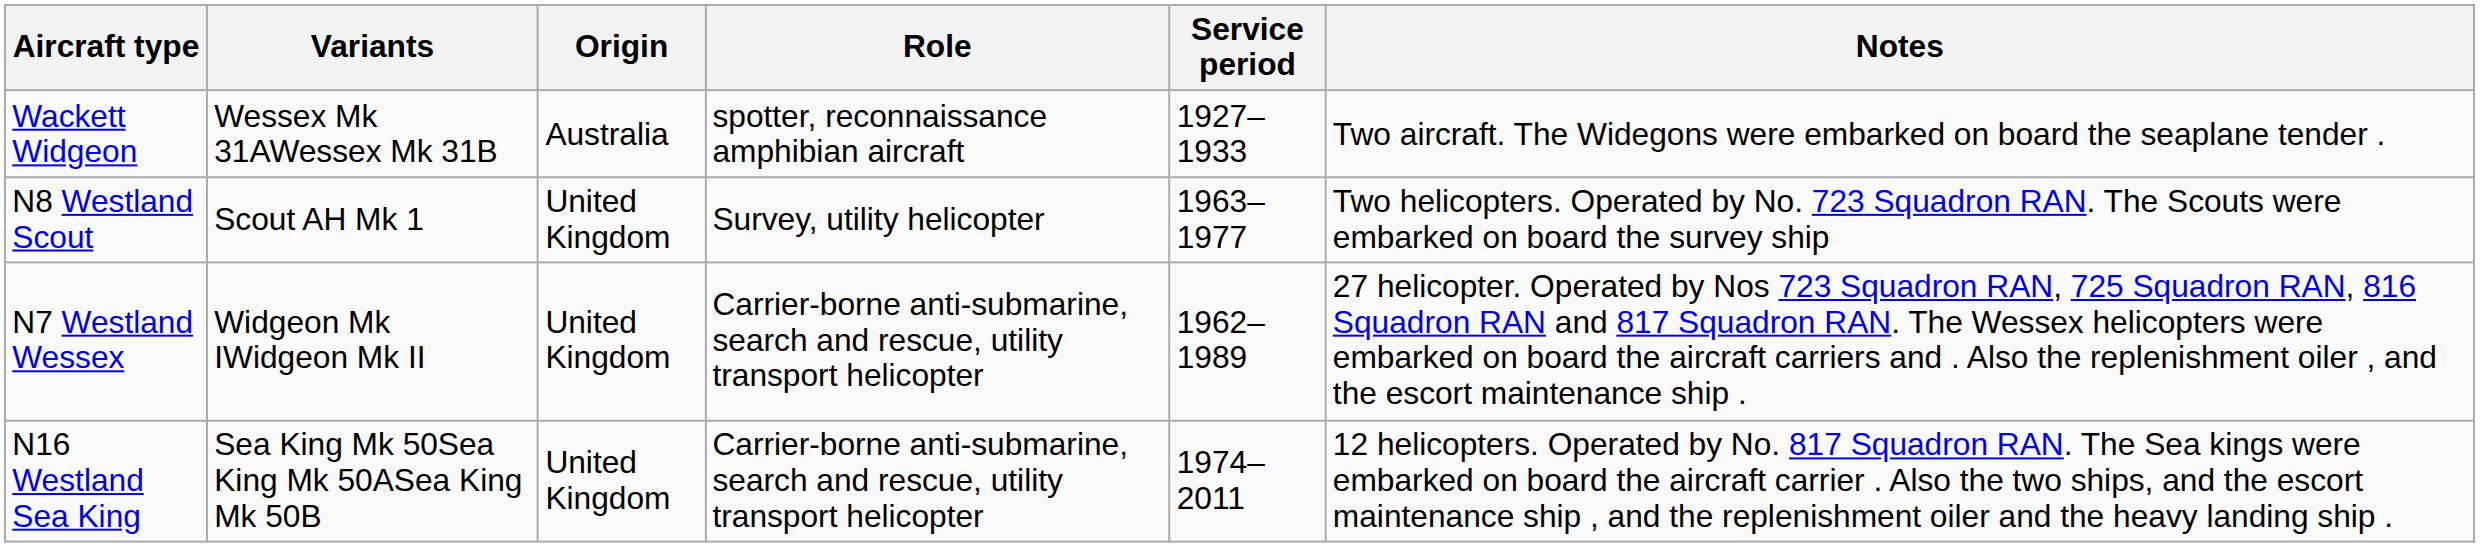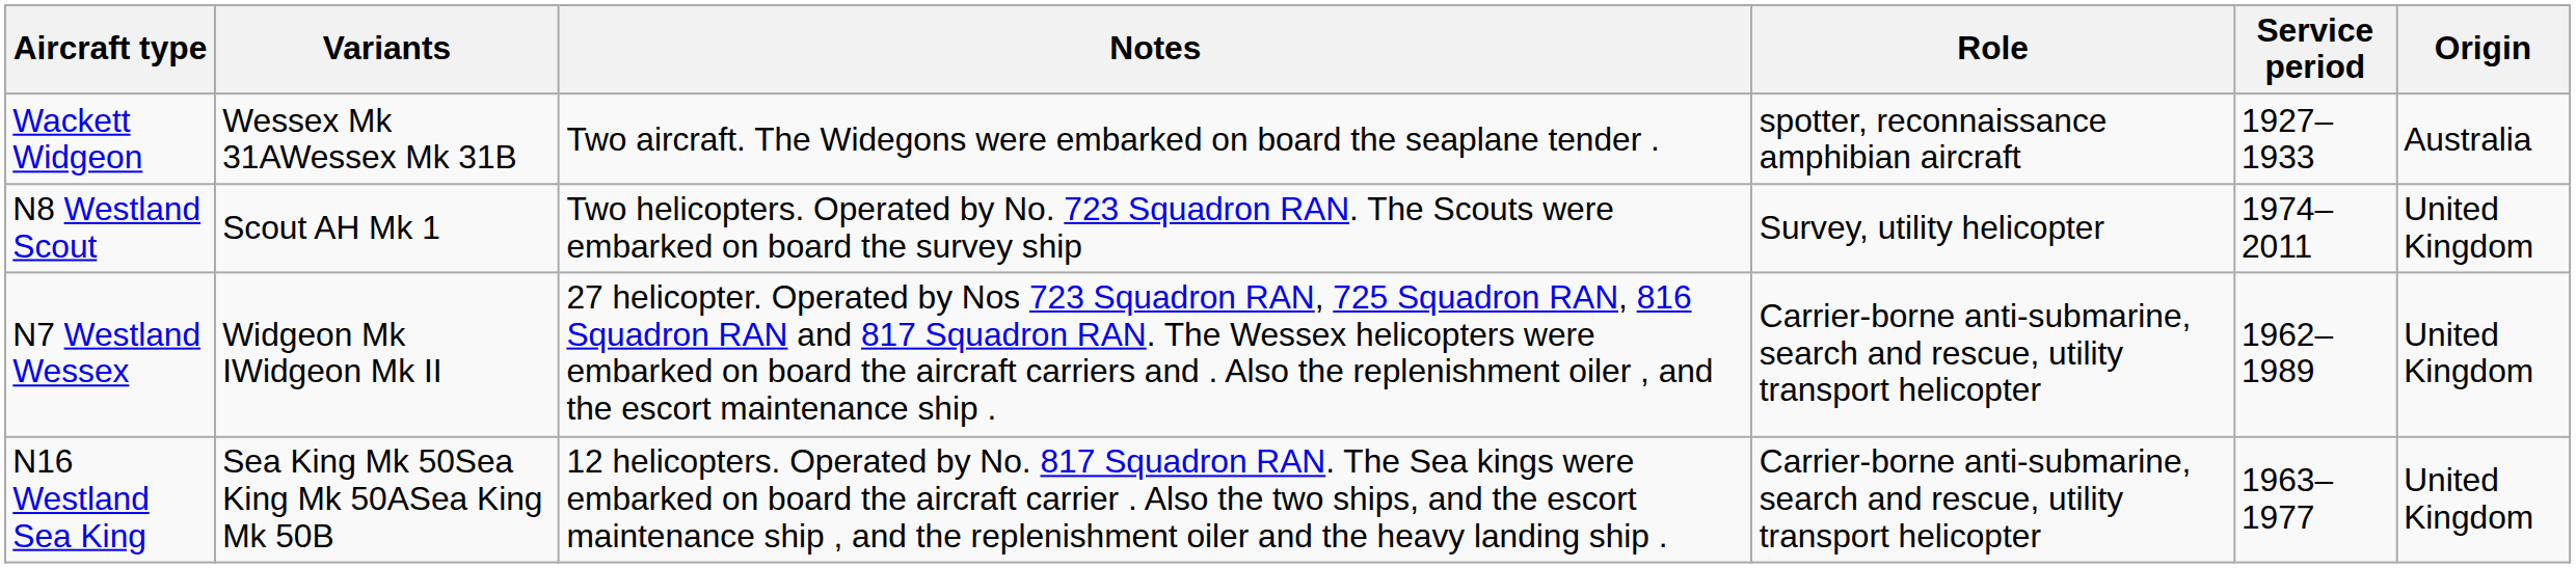columns swapped: Origin <-> Notes
N8 Westland Scout | Service period: 1963–1977 -> 1974–2011
N16 Westland Sea King | Service period: 1974–2011 -> 1963–1977
